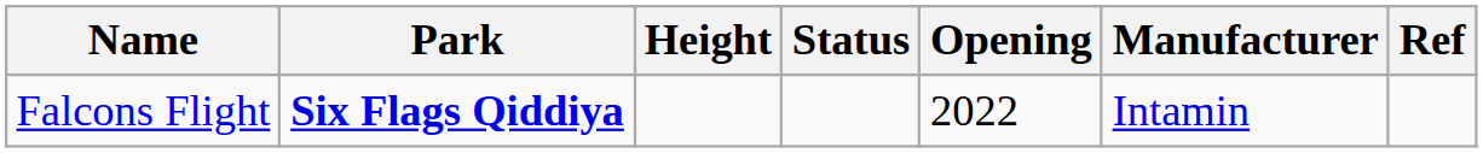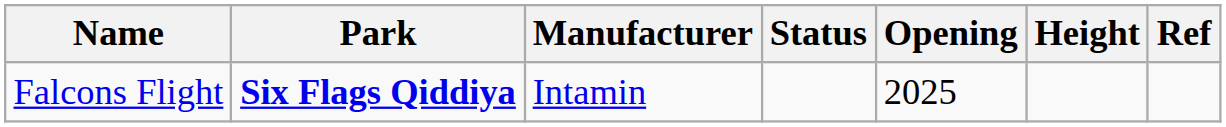columns swapped: Manufacturer <-> Height
Falcons Flight | Opening: 2022 -> 2025
